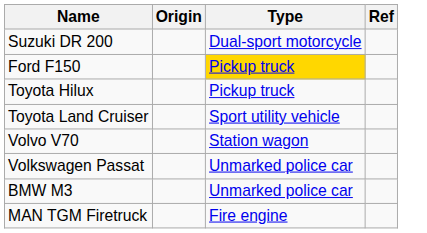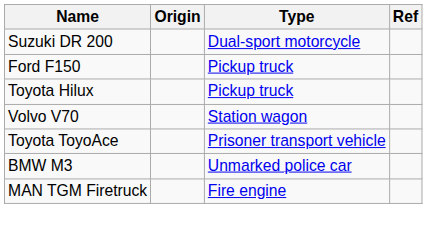Ford F150 | Type: gold background -> no background
- row: Toyota Land Cruiser | Sport utility vehicle
+ row: Toyota ToyoAce | Prisoner transport vehicle
- row: Volkswagen Passat | Unmarked police car
